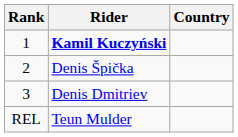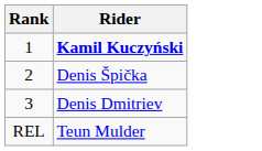- column: Country
